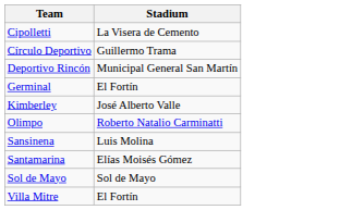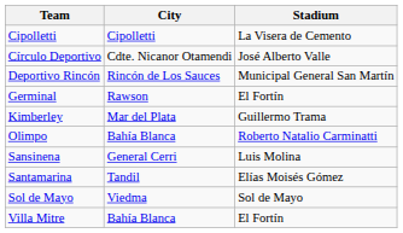+ column: City | Cipolletti | Cdte. Nicanor Otamendi | Rincón de Los Sauces | Rawson | Mar del Plata | Bahía Blanca | General Cerri | Tandil | Viedma | Bahía Blanca
Círculo Deportivo | Stadium: Guillermo Trama -> José Alberto Valle
Kimberley | Stadium: José Alberto Valle -> Guillermo Trama
